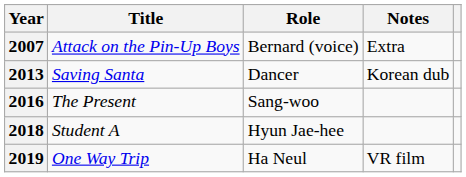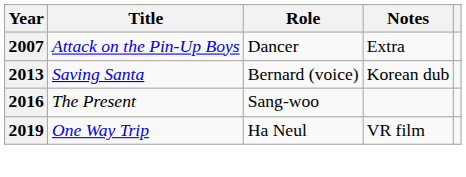2007 | Role: Bernard (voice) -> Dancer
2013 | Role: Dancer -> Bernard (voice)
- row: 2018 | Student A | Hyun Jae-hee
